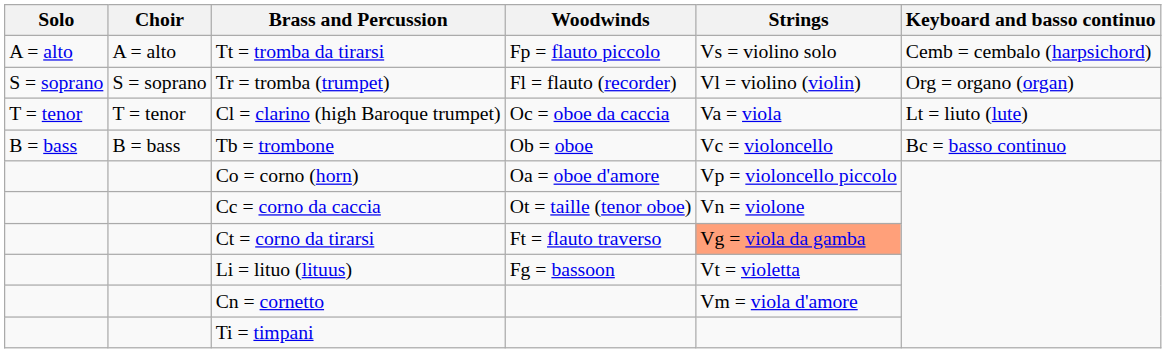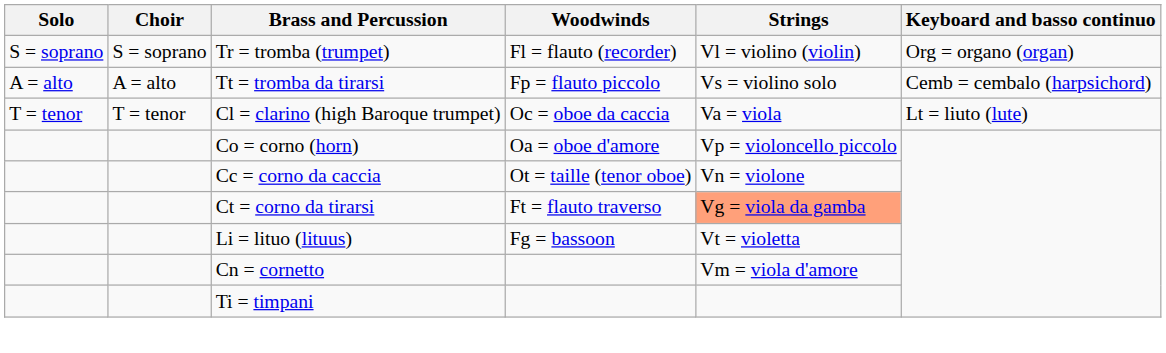rows swapped: Tr = tromba (trumpet) <-> Tt = tromba da tirarsi
- row: B = bass | B = bass | Tb = trombone | Ob = oboe | Vc = violoncello | Bc = basso continuo
